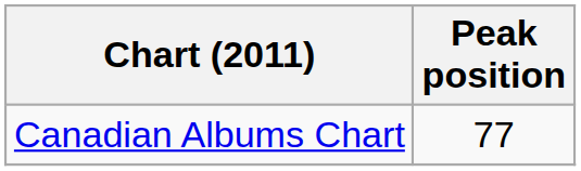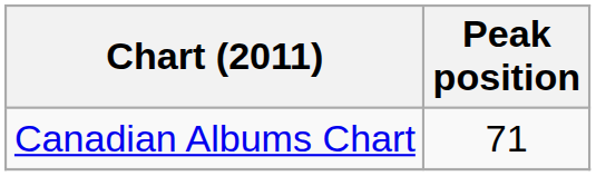Canadian Albums Chart | Peak position: 77 -> 71
